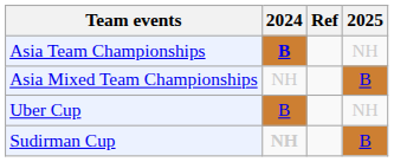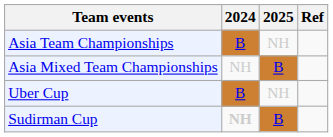columns swapped: 2025 <-> Ref
Asia Team Championships | 2024: bold -> normal
